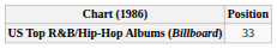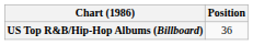US Top R&B/Hip-Hop Albums (Billboard) | Position: 33 -> 36
